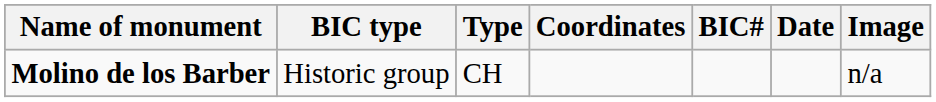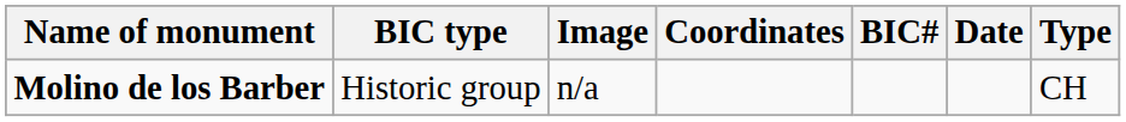columns swapped: Type <-> Image
